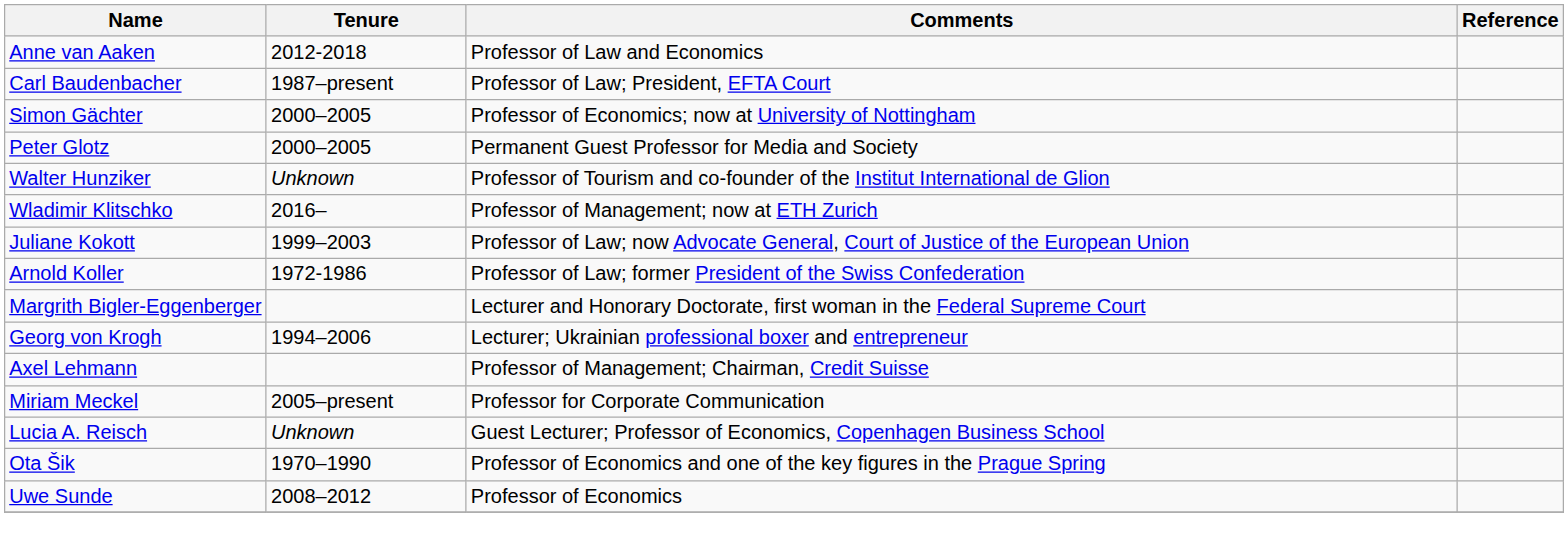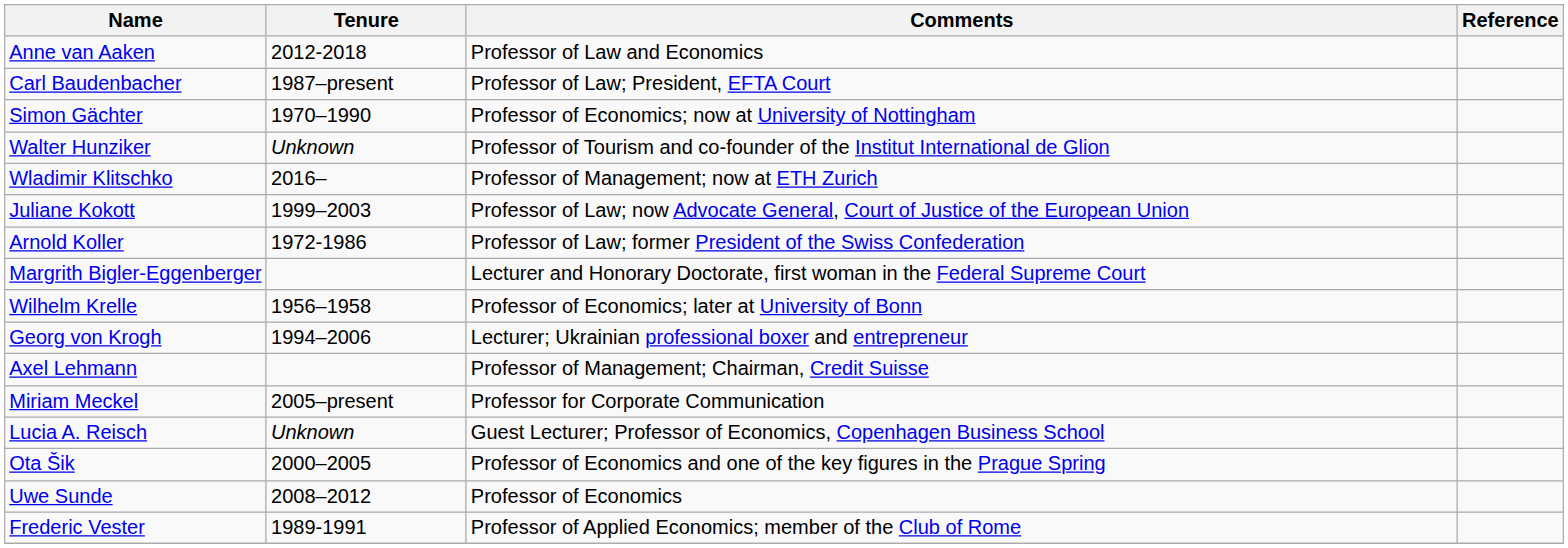Simon Gächter | Tenure: 2000–2005 -> 1970–1990
- row: Peter Glotz | 2000–2005 | Permanent Guest Professor for Media and Society
+ row: Wilhelm Krelle | 1956–1958 | Professor of Economics; later at University of Bonn
Ota Šik | Tenure: 1970–1990 -> 2000–2005
+ row: Frederic Vester | 1989-1991 | Professor of Applied Economics; member of the Club of Rome
